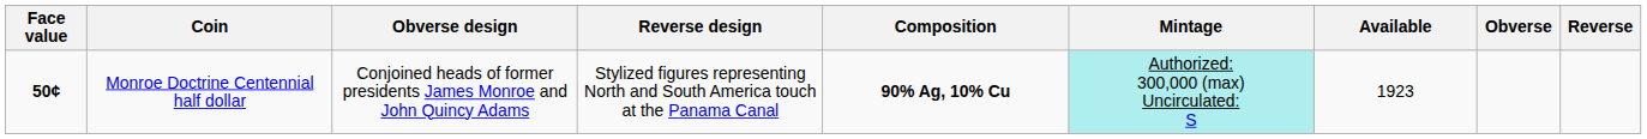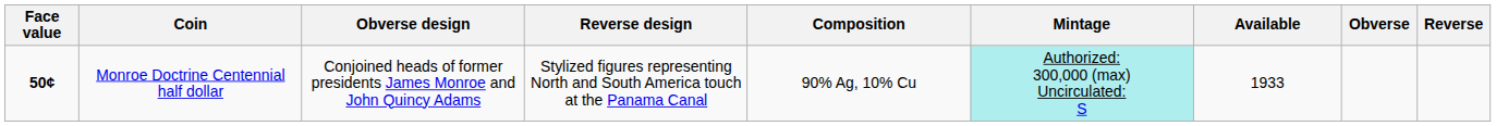Monroe Doctrine Centennial half dollar | Composition: bold -> normal
Monroe Doctrine Centennial half dollar | Available: 1923 -> 1933
